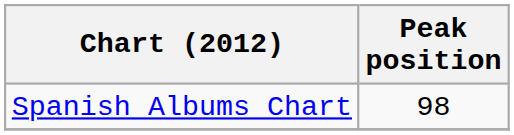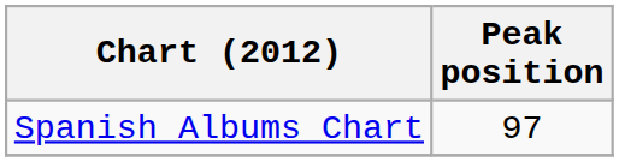Spanish Albums Chart | Peak position: 98 -> 97
